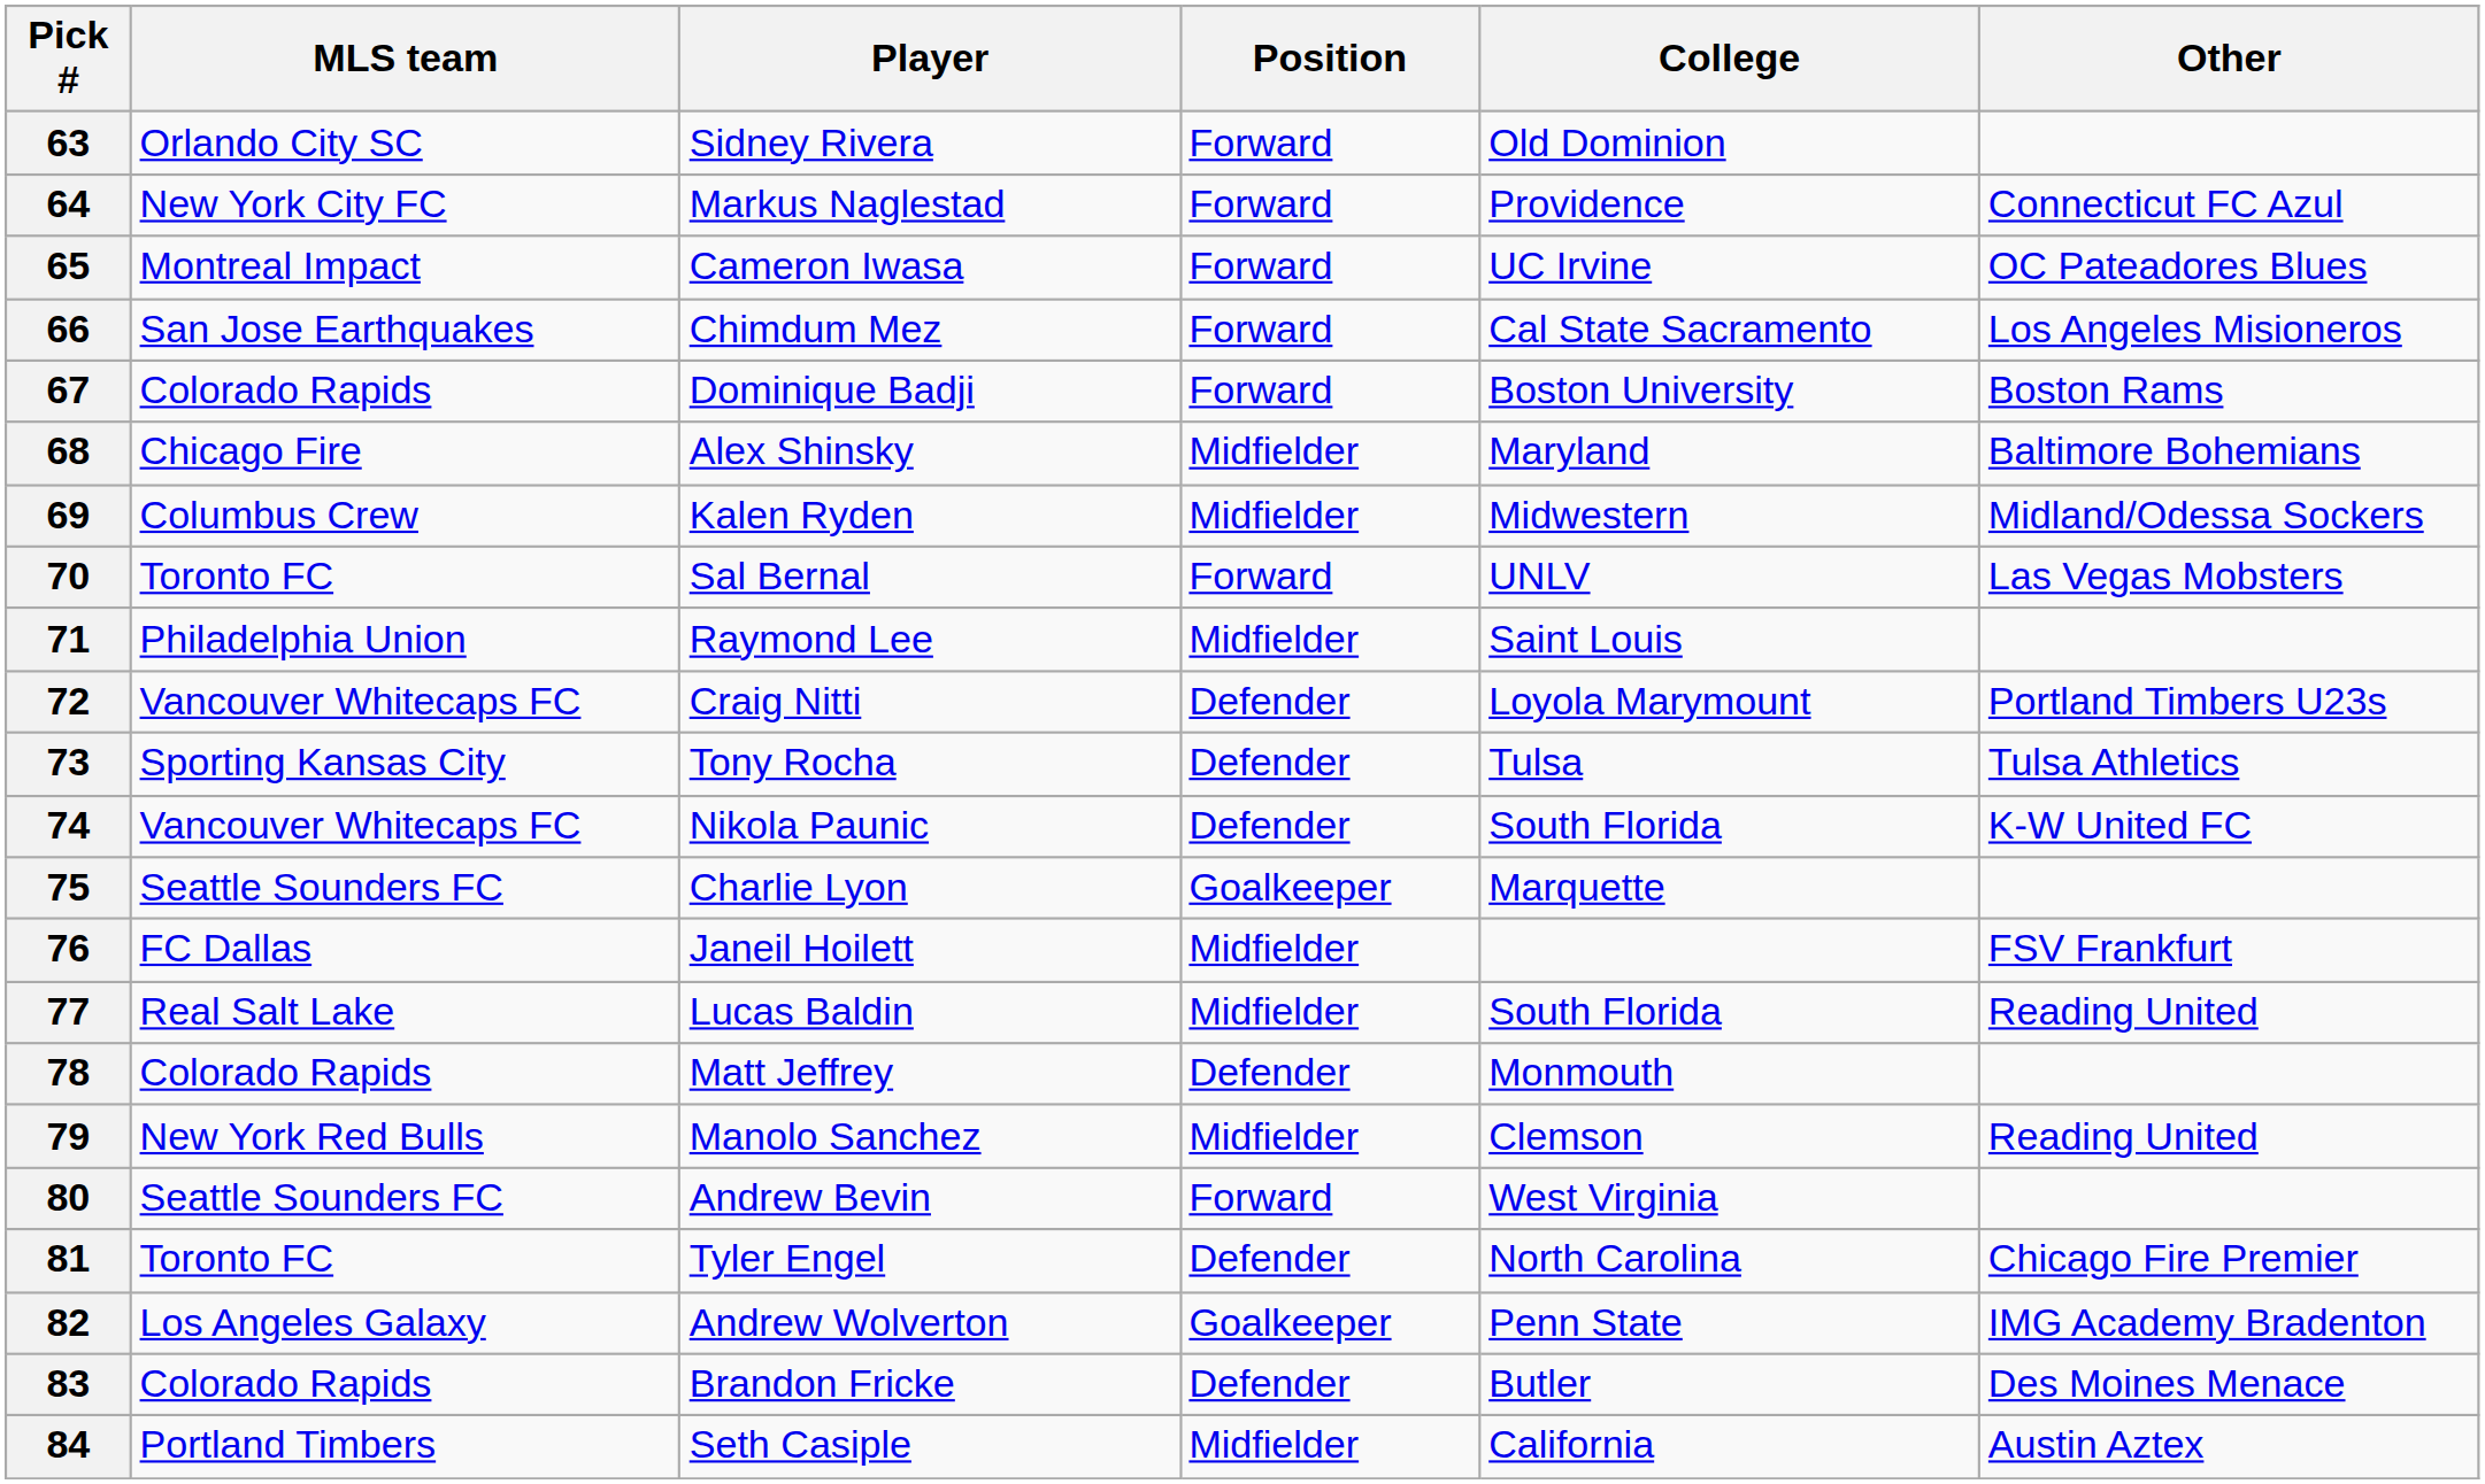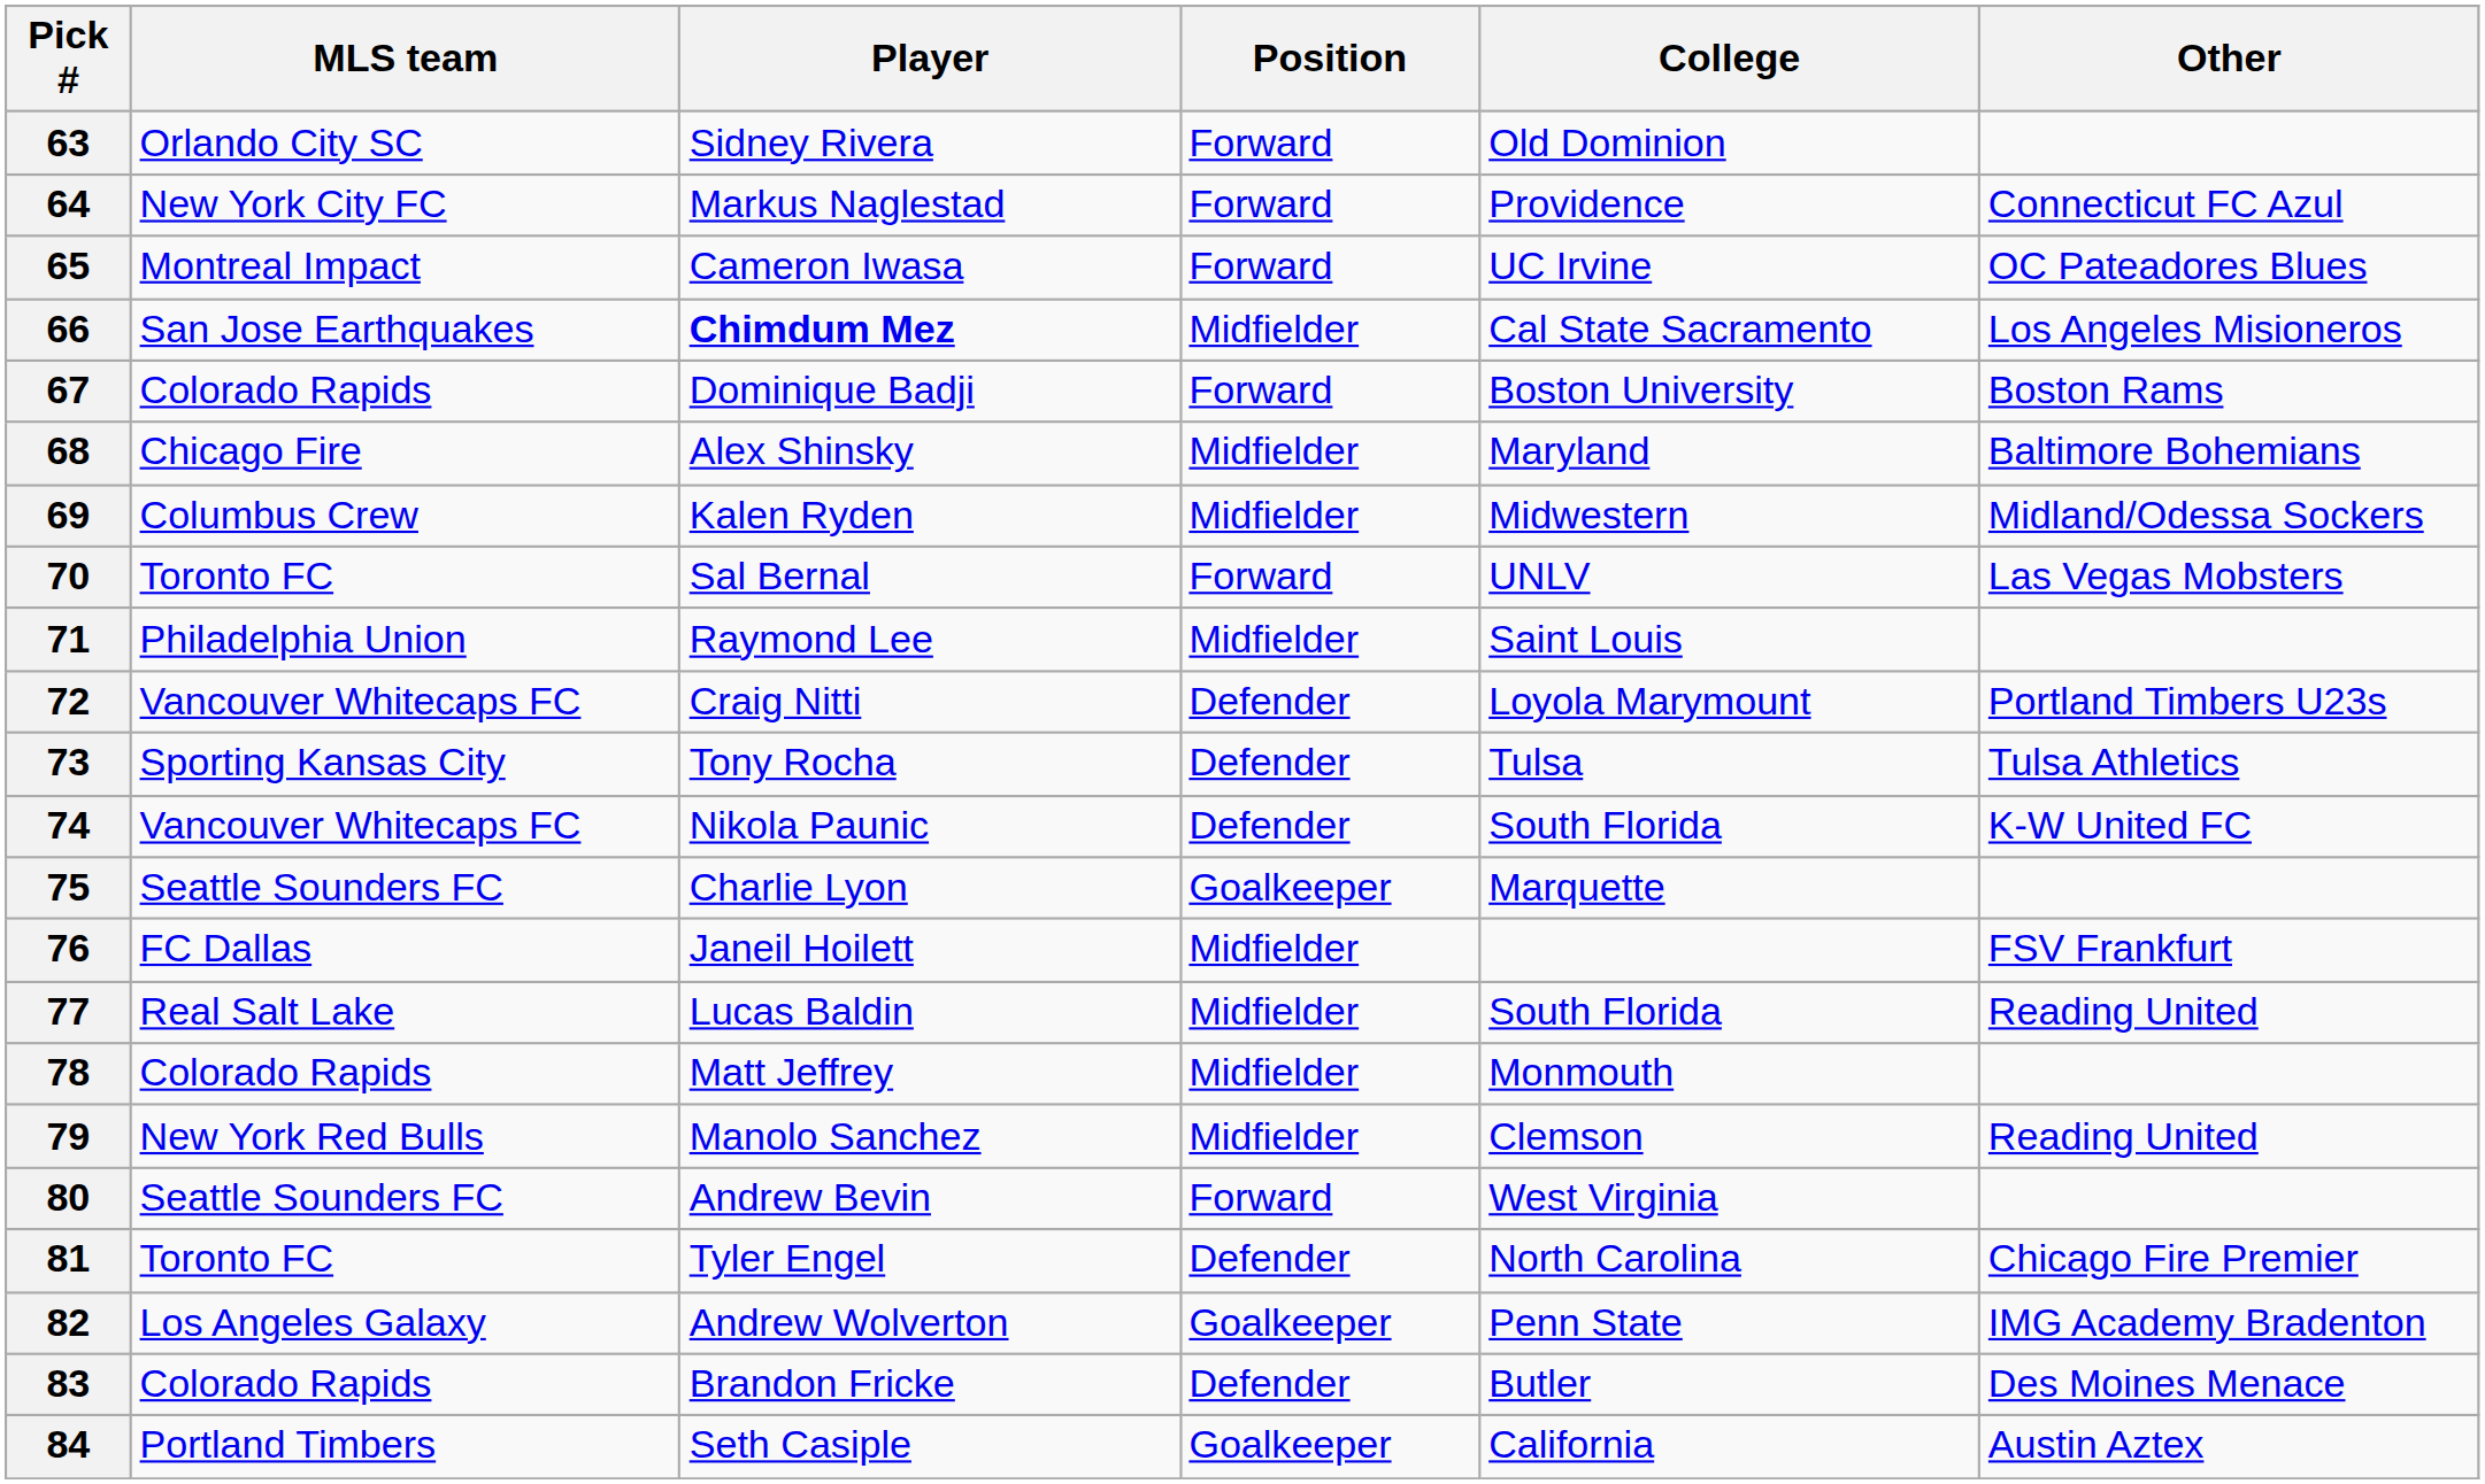66 | Player: normal -> bold
66 | Position: Forward -> Midfielder
78 | Position: Defender -> Midfielder
84 | Position: Midfielder -> Goalkeeper
